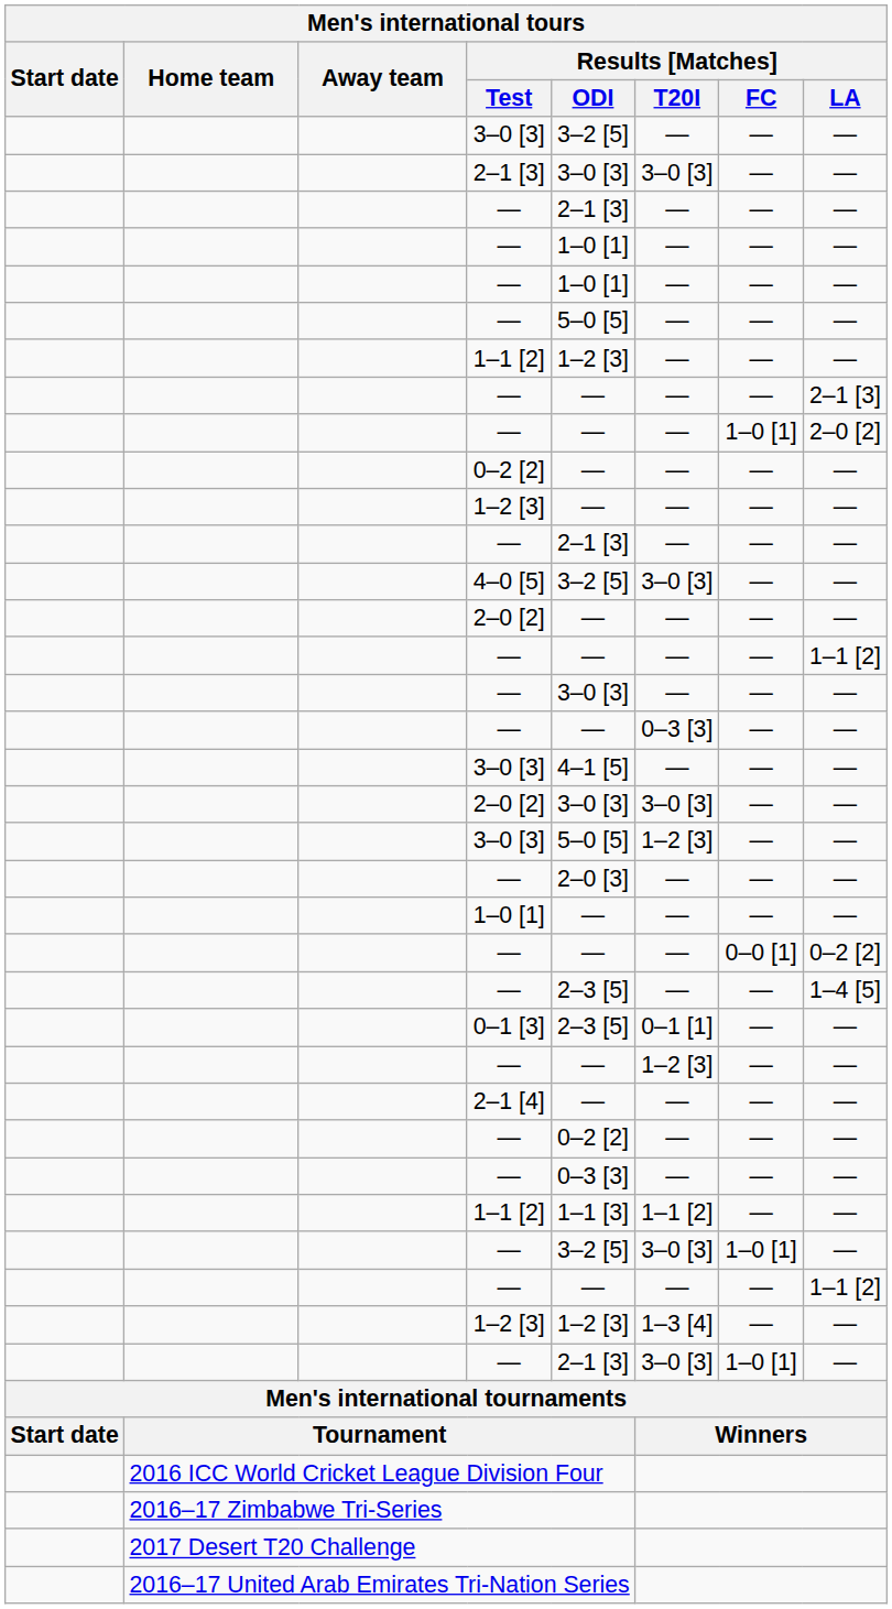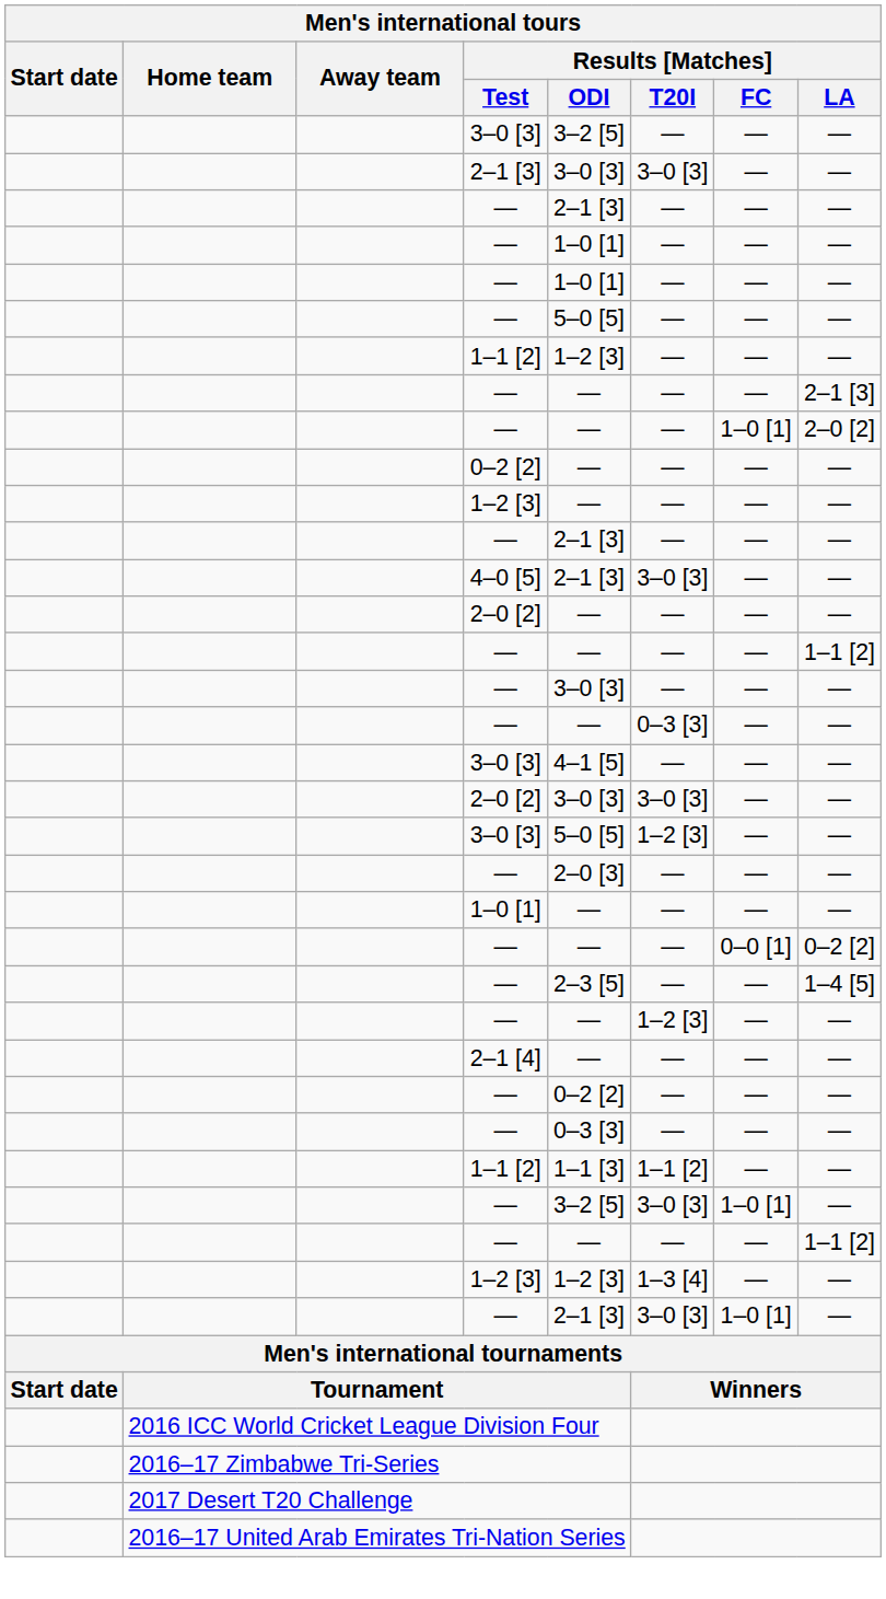4–0 [5] | Results [Matches] / ODI: 3–2 [5] -> 2–1 [3]
- row: 0–1 [3] | 2–3 [5] | 0–1 [1] | — | —
